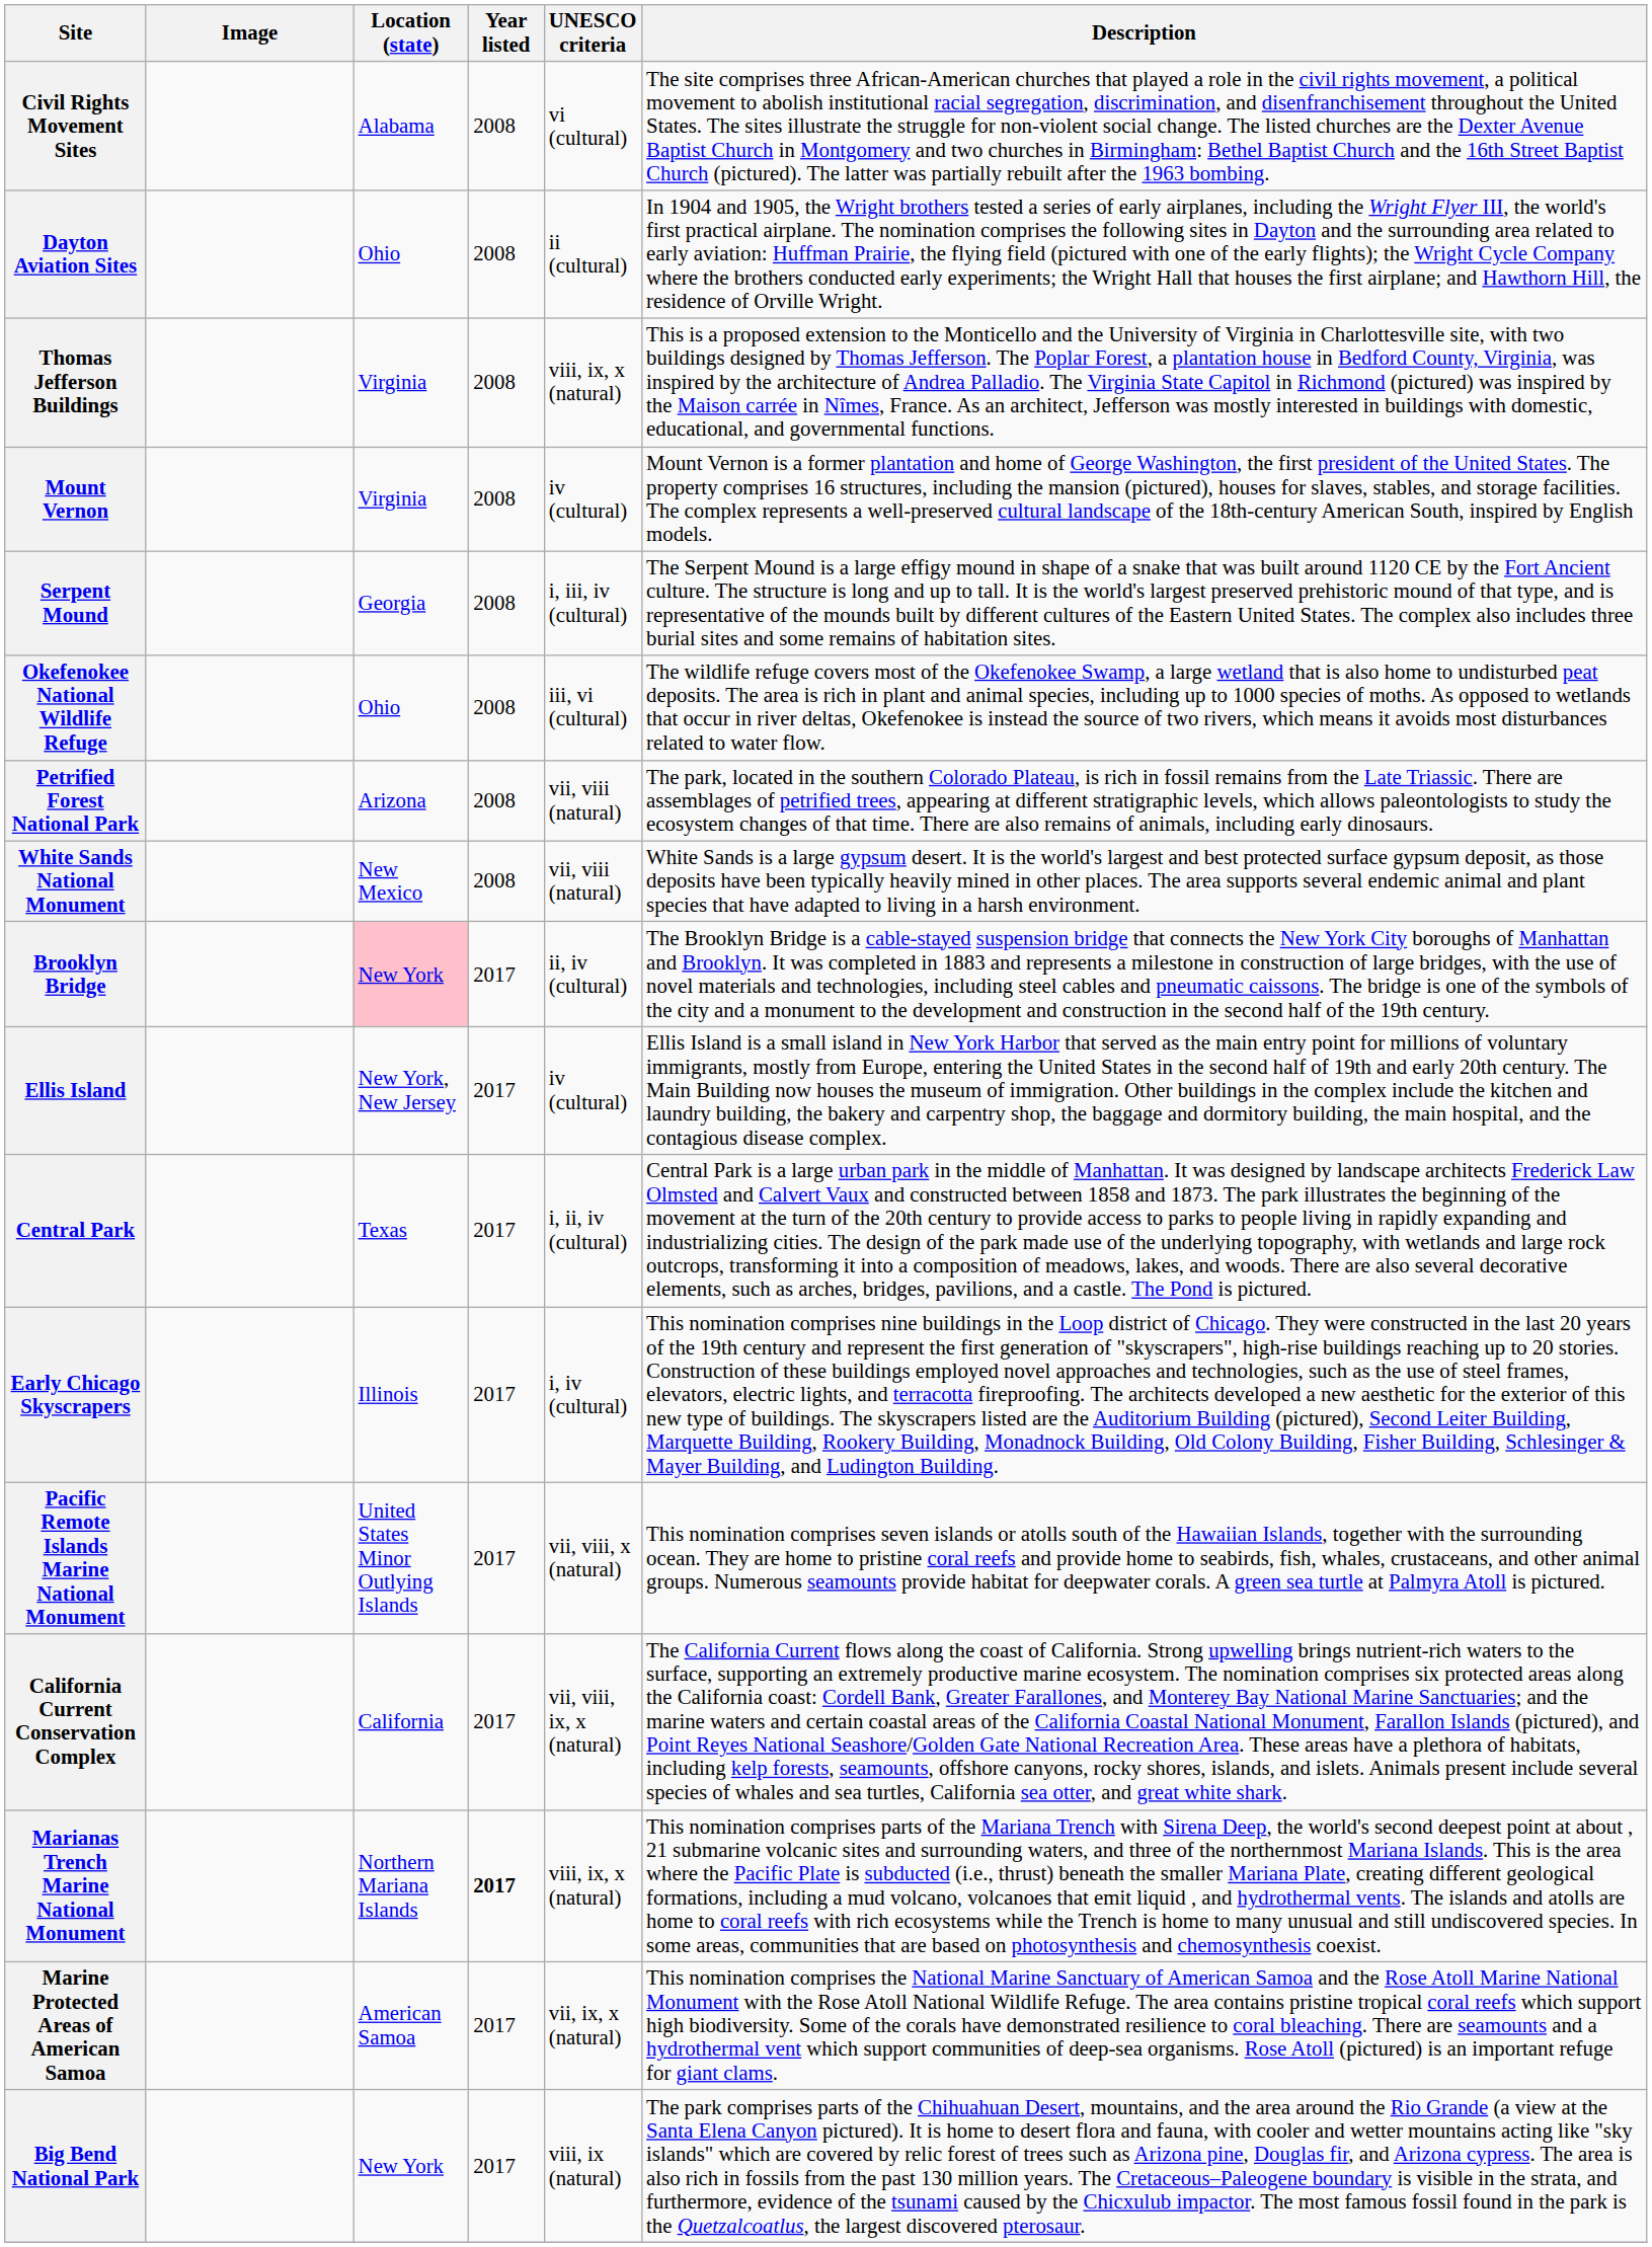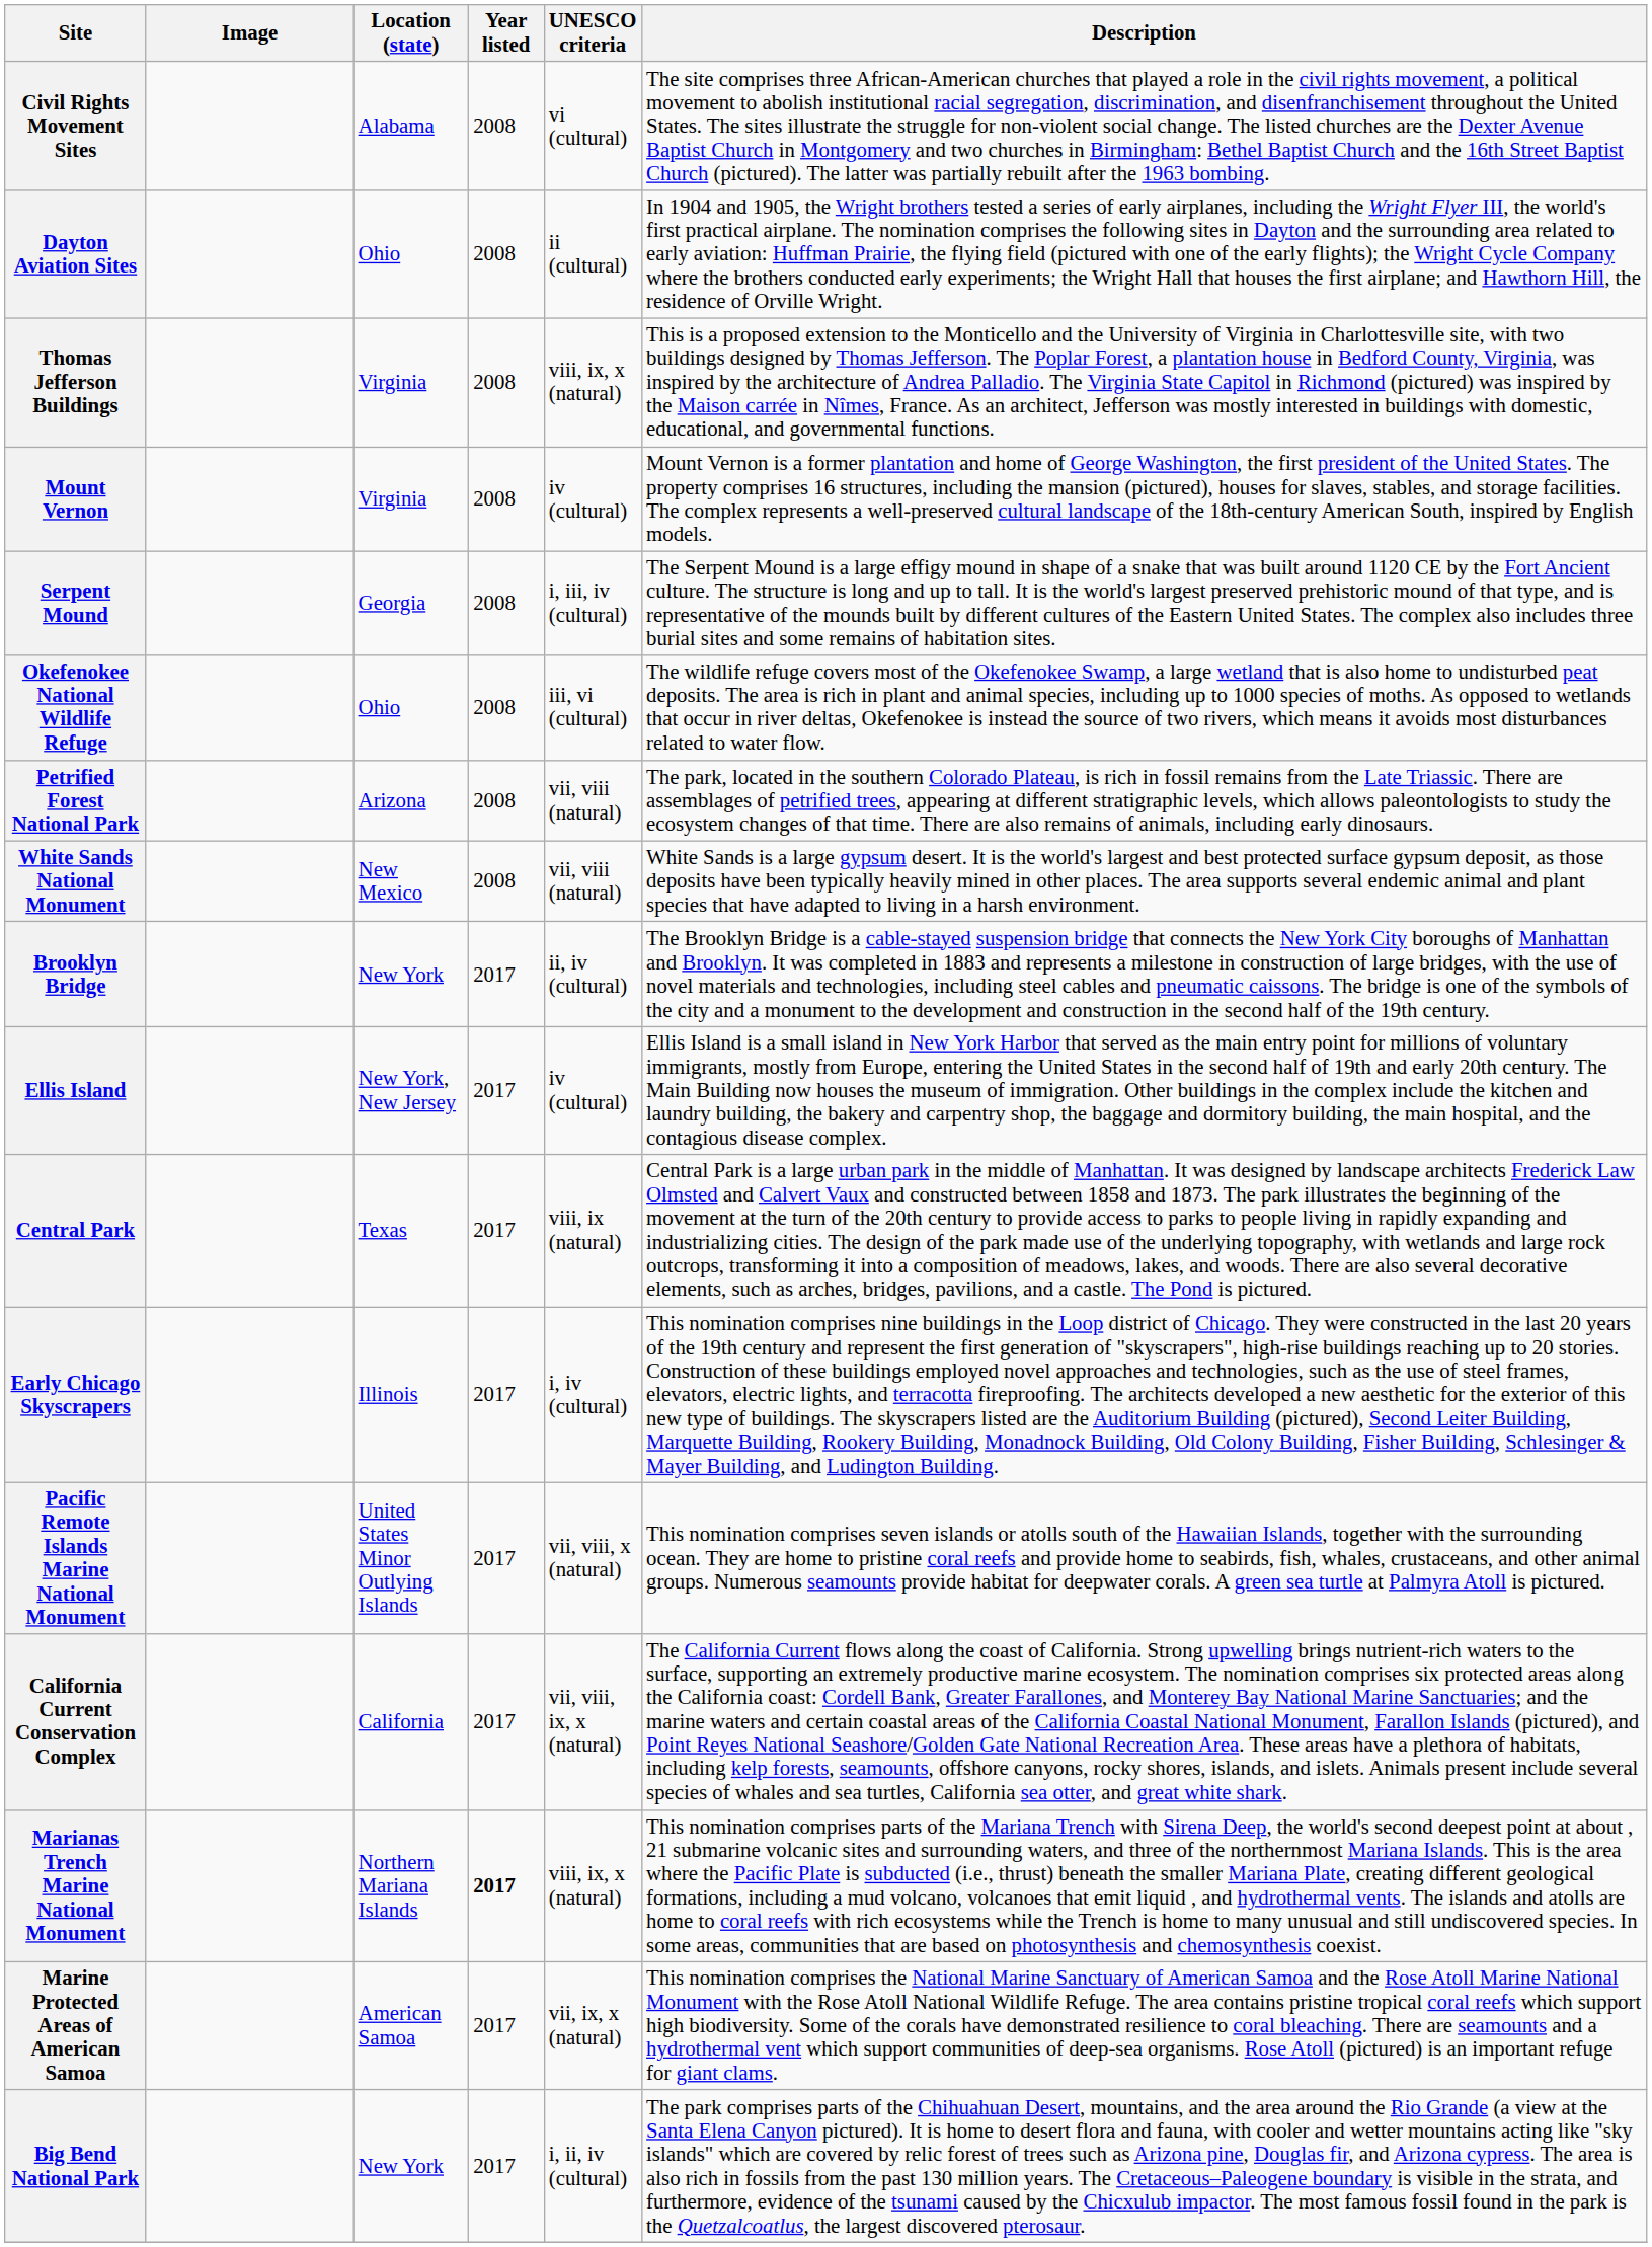Brooklyn Bridge | Location (state): pink background -> no background
Central Park | UNESCO criteria: i, ii, iv (cultural) -> viii, ix (natural)
Big Bend National Park | UNESCO criteria: viii, ix (natural) -> i, ii, iv (cultural)
